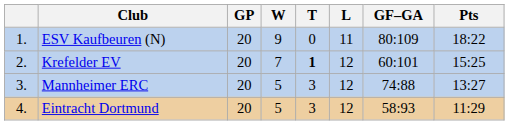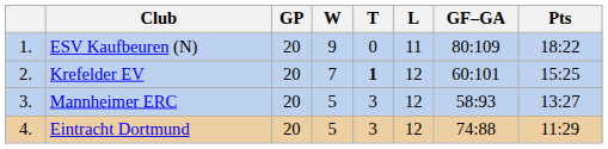Mannheimer ERC | GF–GA: 74:88 -> 58:93
Eintracht Dortmund | GF–GA: 58:93 -> 74:88
